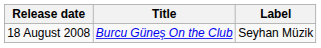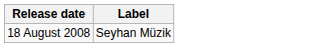- column: Title | Burcu Güneş On the Club
